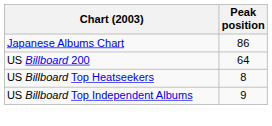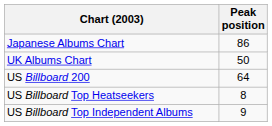+ row: UK Albums Chart | 50
